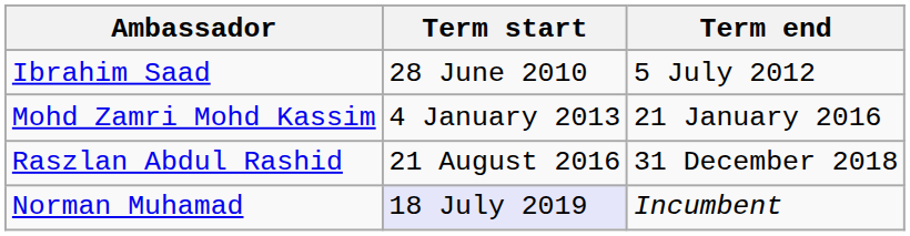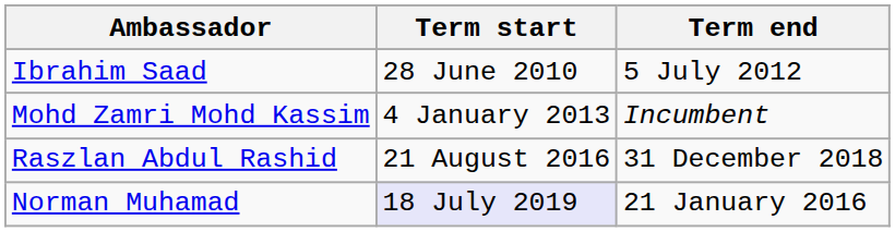Mohd Zamri Mohd Kassim | Term end: 21 January 2016 -> Incumbent
Norman Muhamad | Term end: Incumbent -> 21 January 2016
